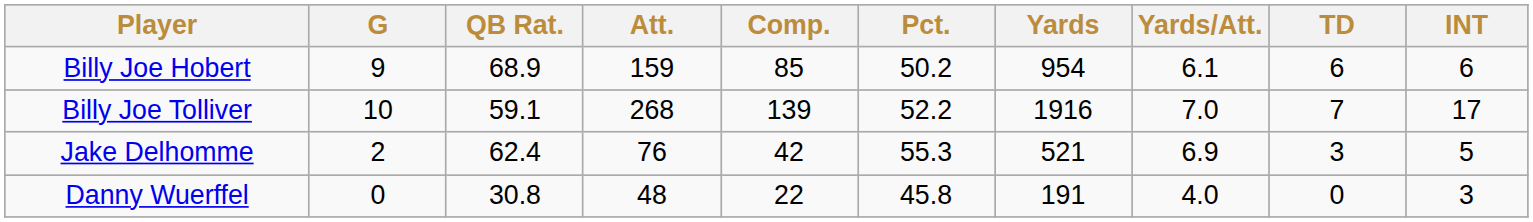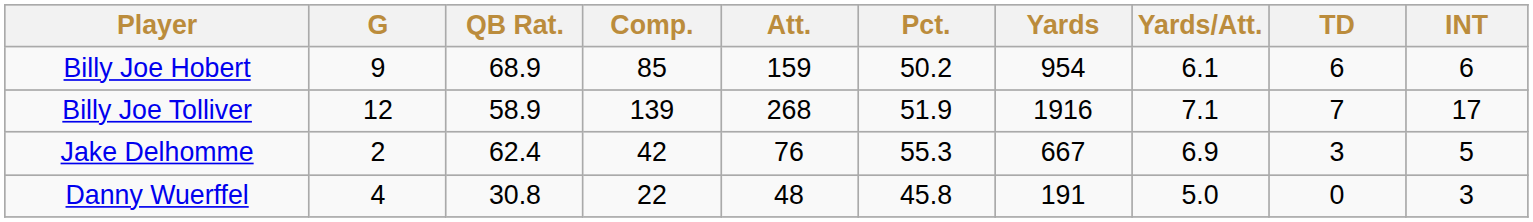columns swapped: Comp. <-> Att.
Billy Joe Tolliver | G: 10 -> 12
Billy Joe Tolliver | QB Rat.: 59.1 -> 58.9
Billy Joe Tolliver | Pct.: 52.2 -> 51.9
Billy Joe Tolliver | Yards/Att.: 7.0 -> 7.1
Jake Delhomme | Yards: 521 -> 667
Danny Wuerffel | G: 0 -> 4
Danny Wuerffel | Yards/Att.: 4.0 -> 5.0
